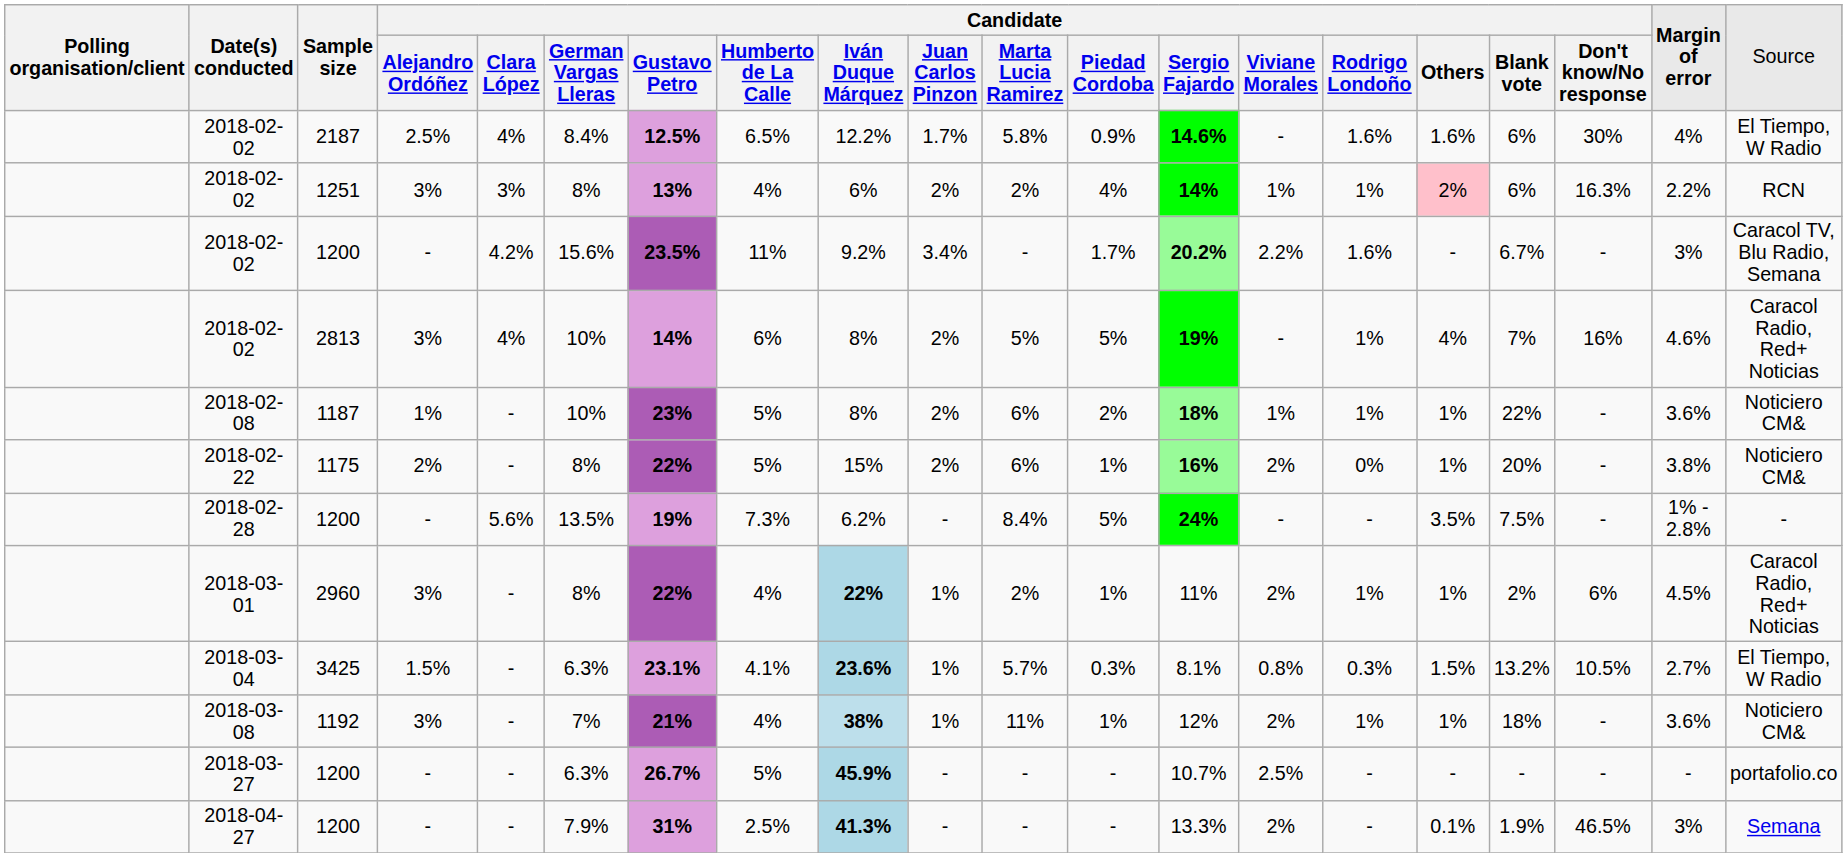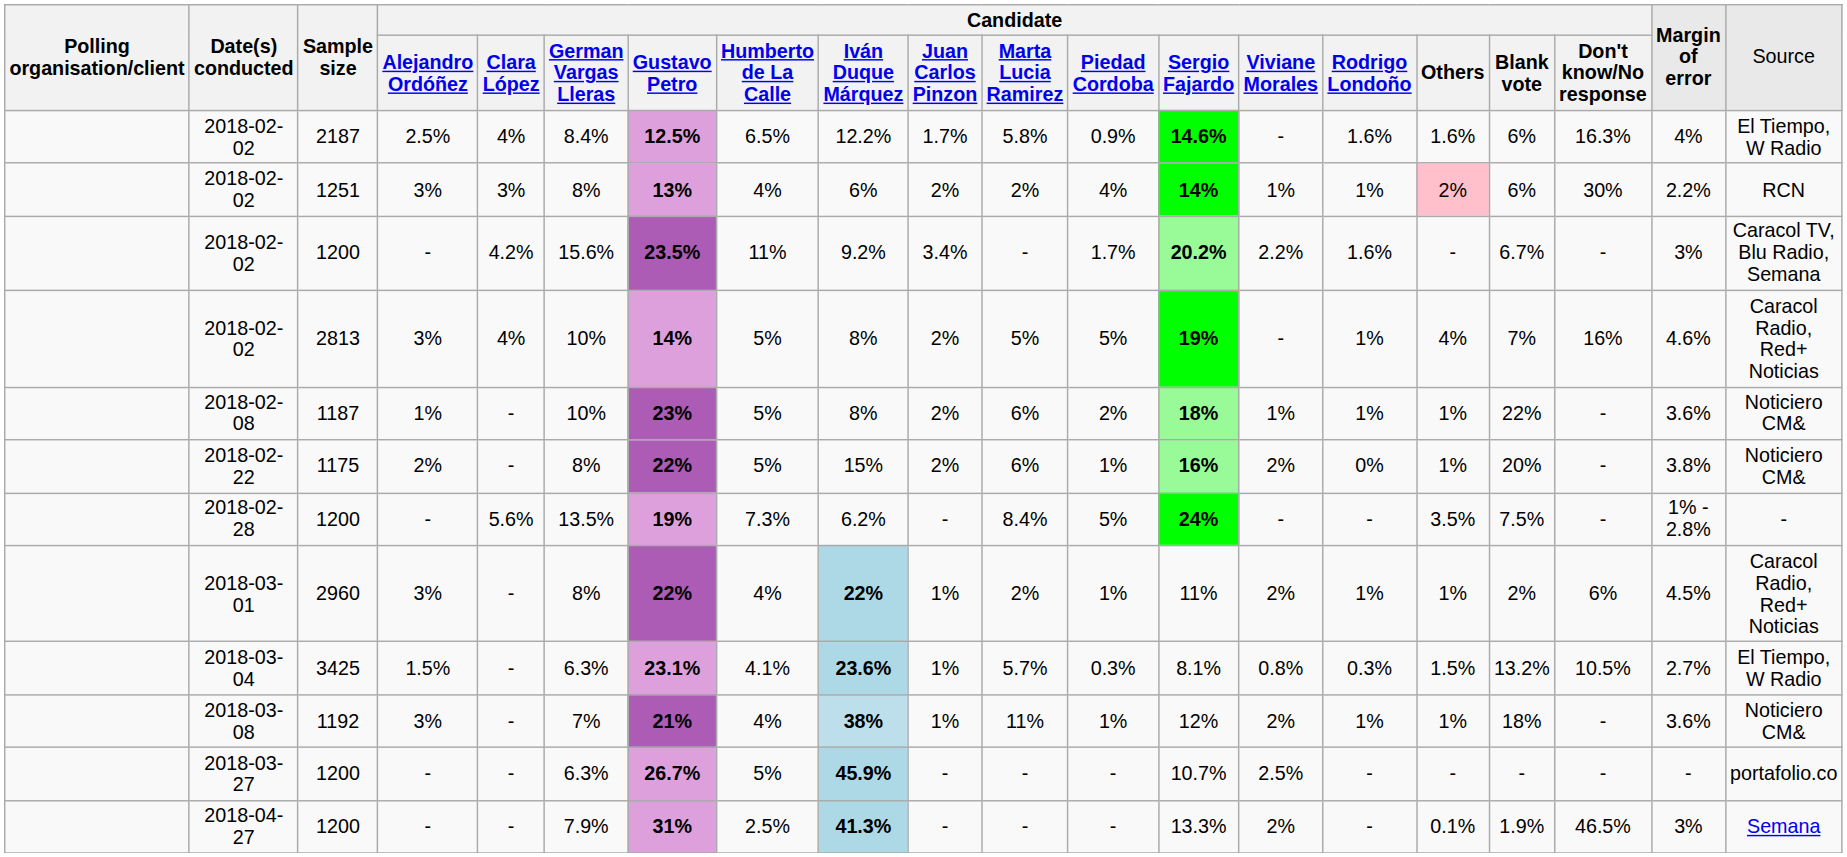2018-02-02 / 2187 | column 18: 30% -> 16.3%
2018-02-02 / 1251 | column 18: 16.3% -> 30%
2018-02-02 / 2813 | column 8: 6% -> 5%
